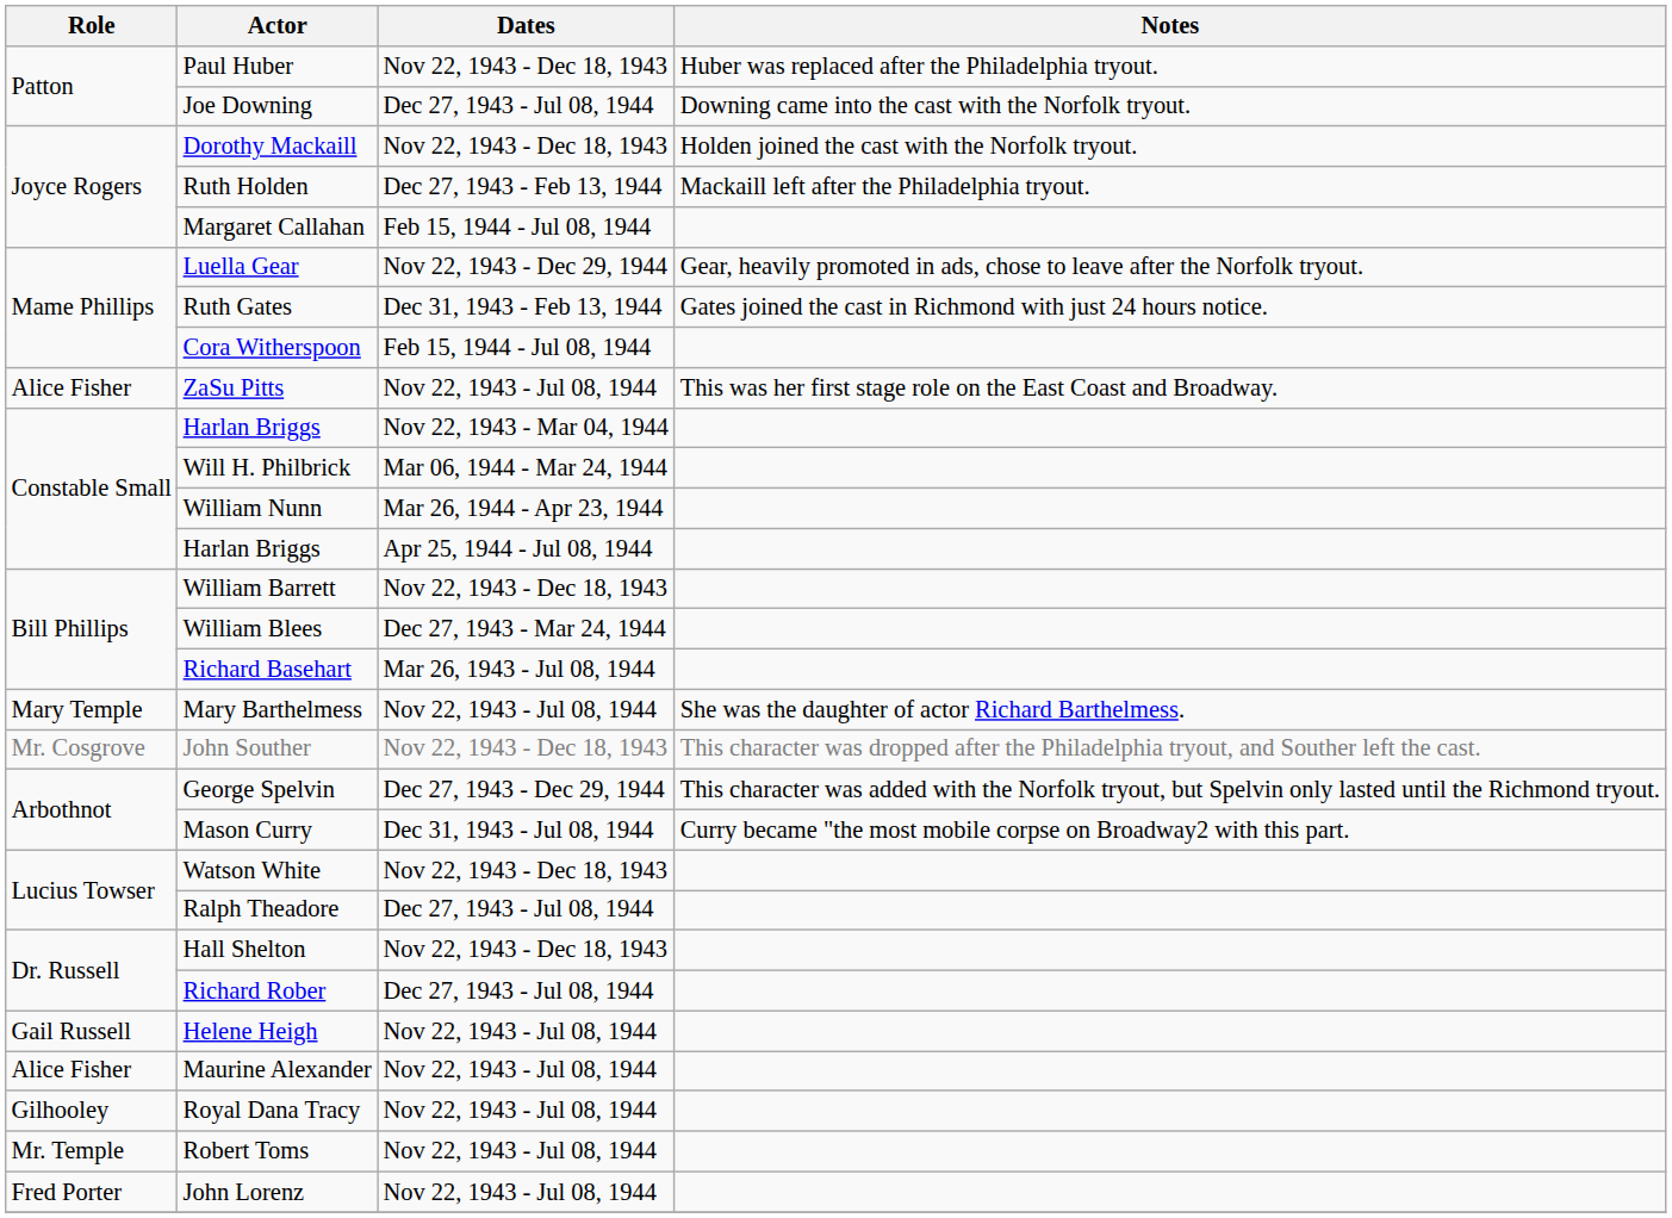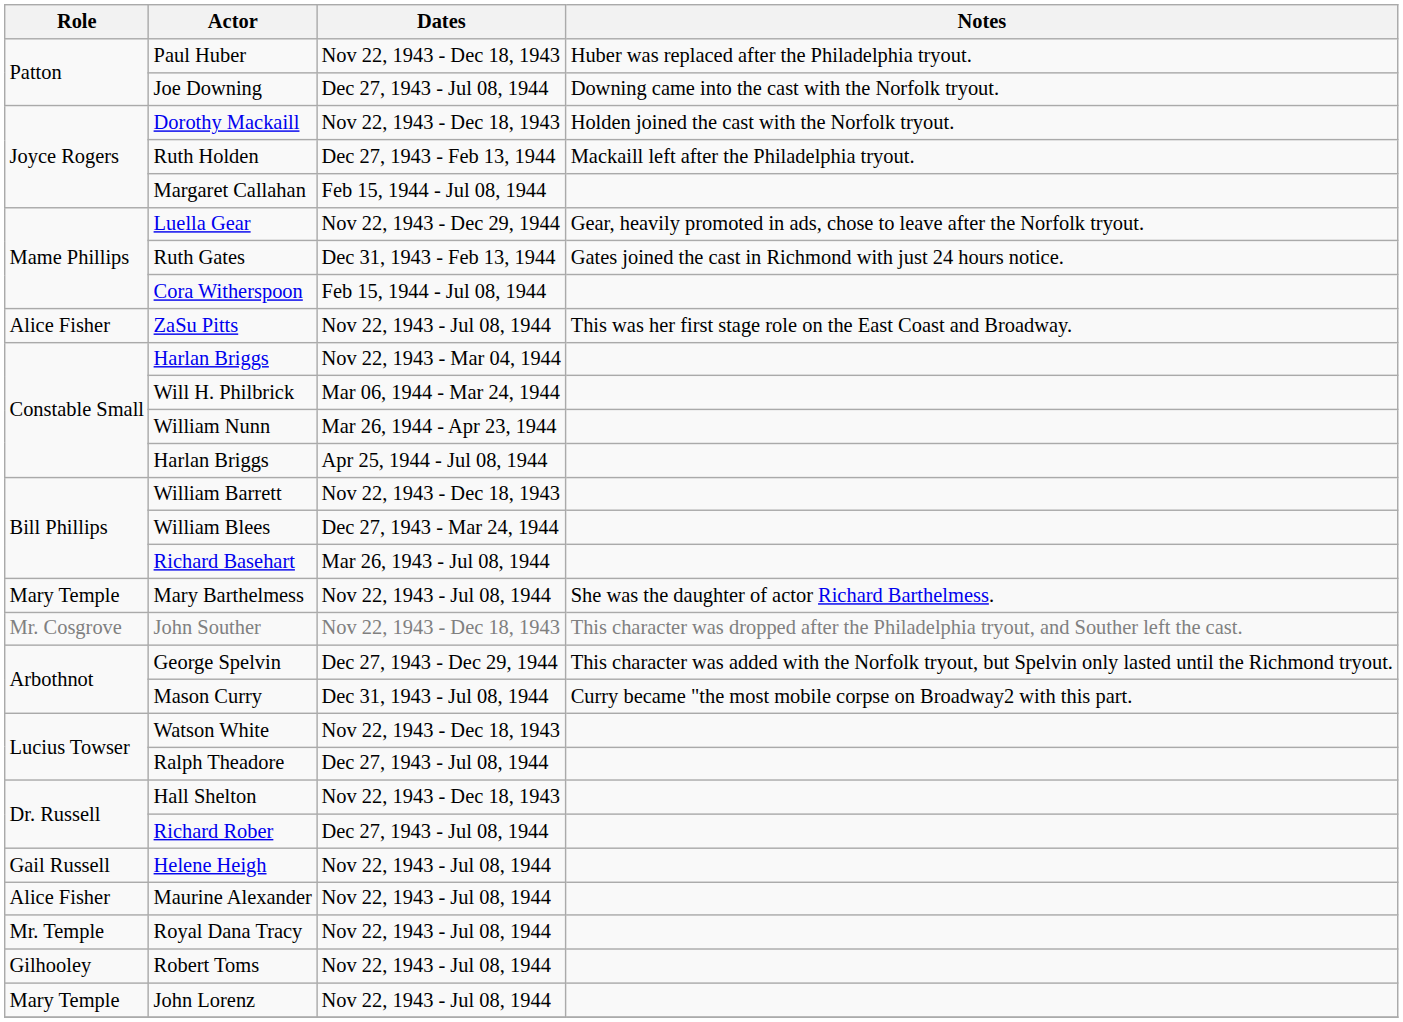Royal Dana Tracy | Role: Gilhooley -> Mr. Temple
Robert Toms | Role: Mr. Temple -> Gilhooley
John Lorenz | Role: Fred Porter -> Mary Temple
